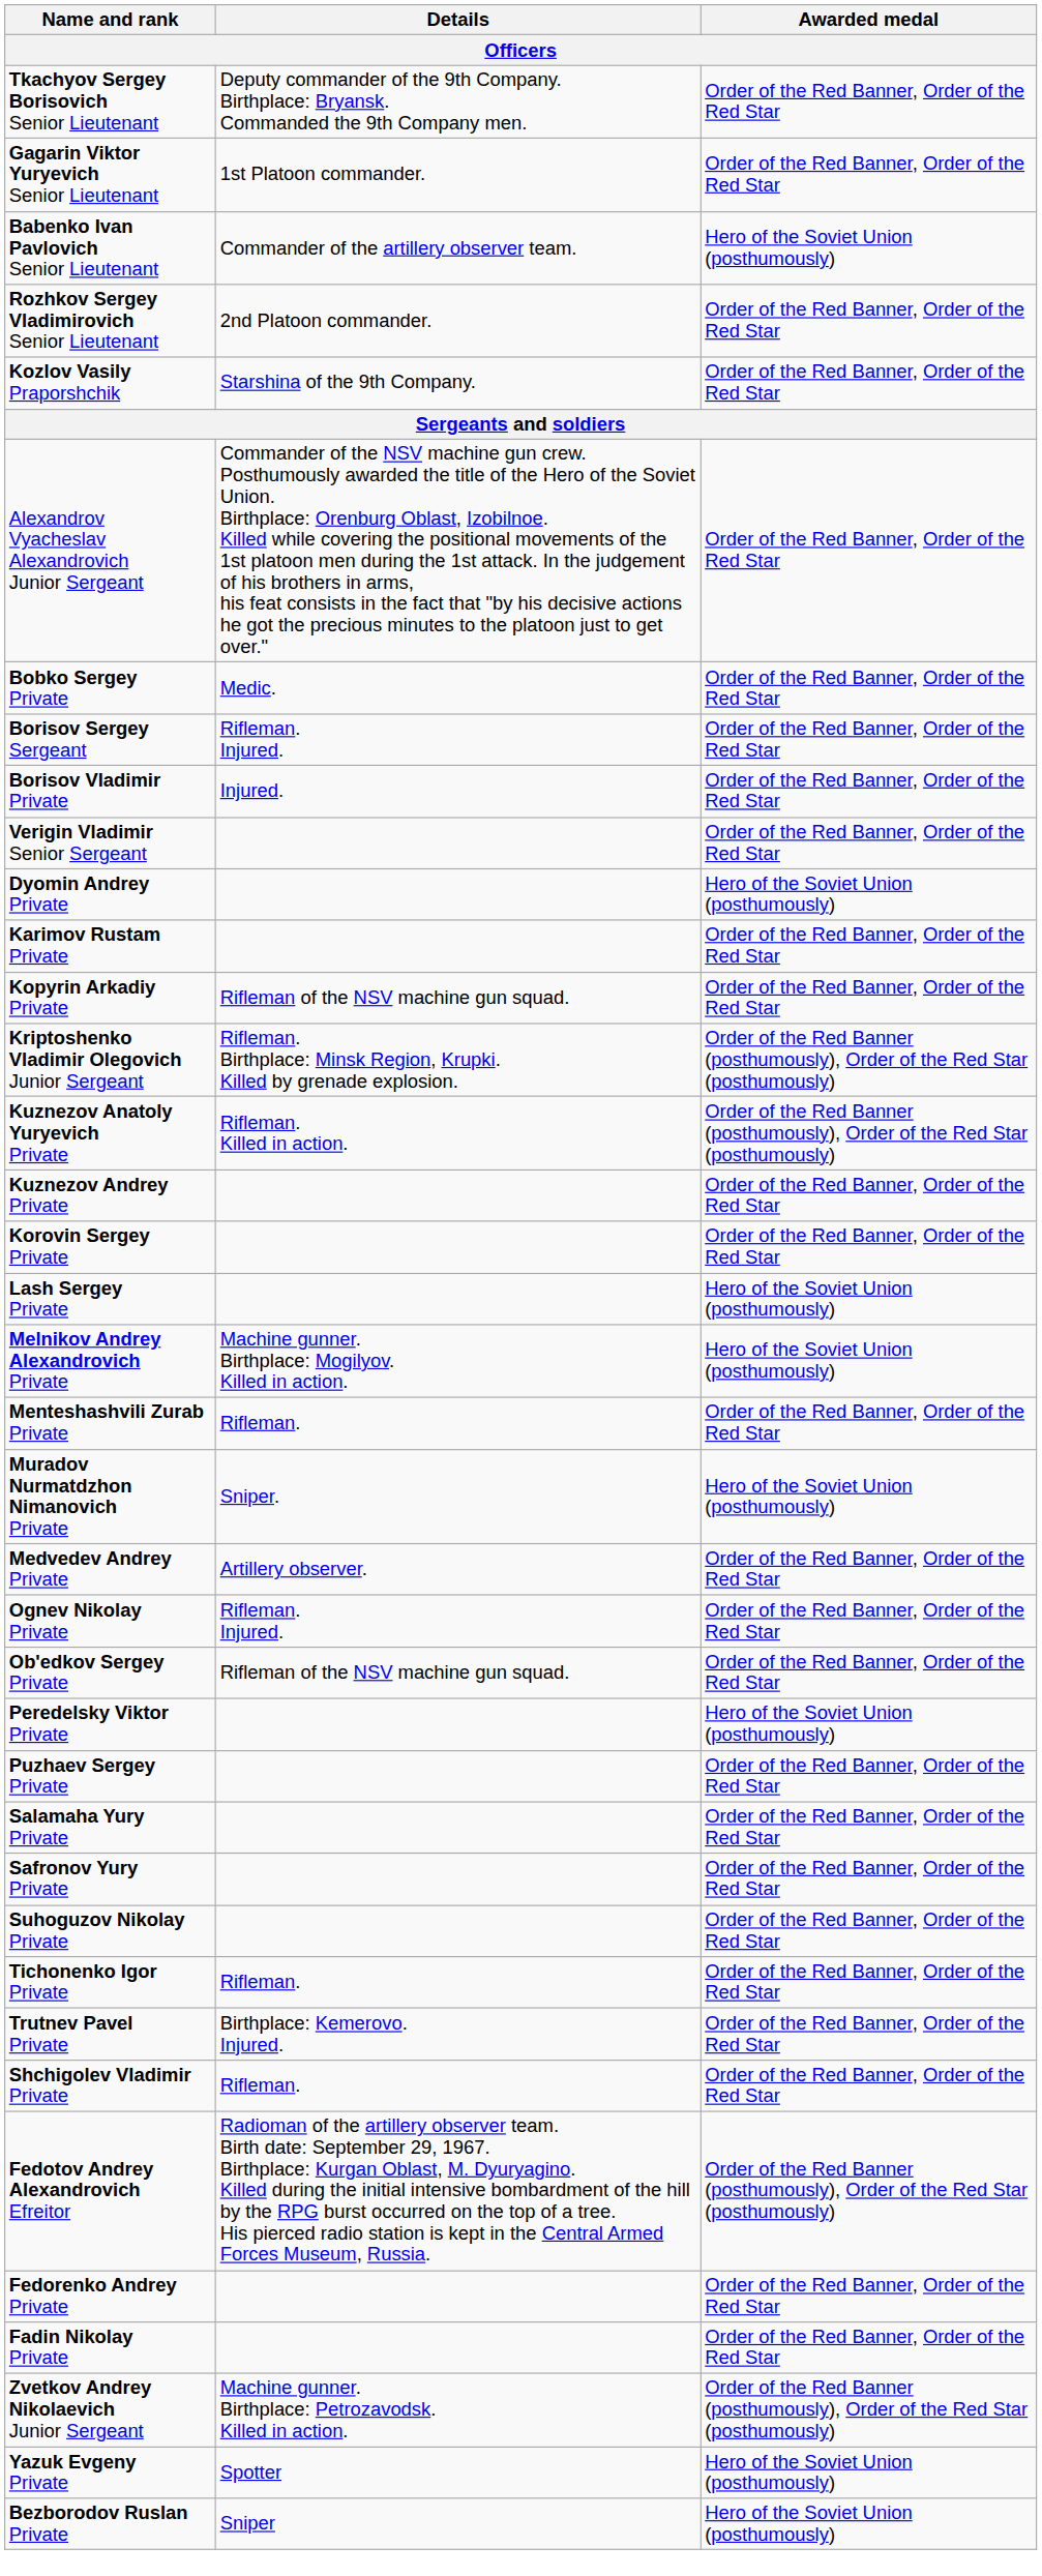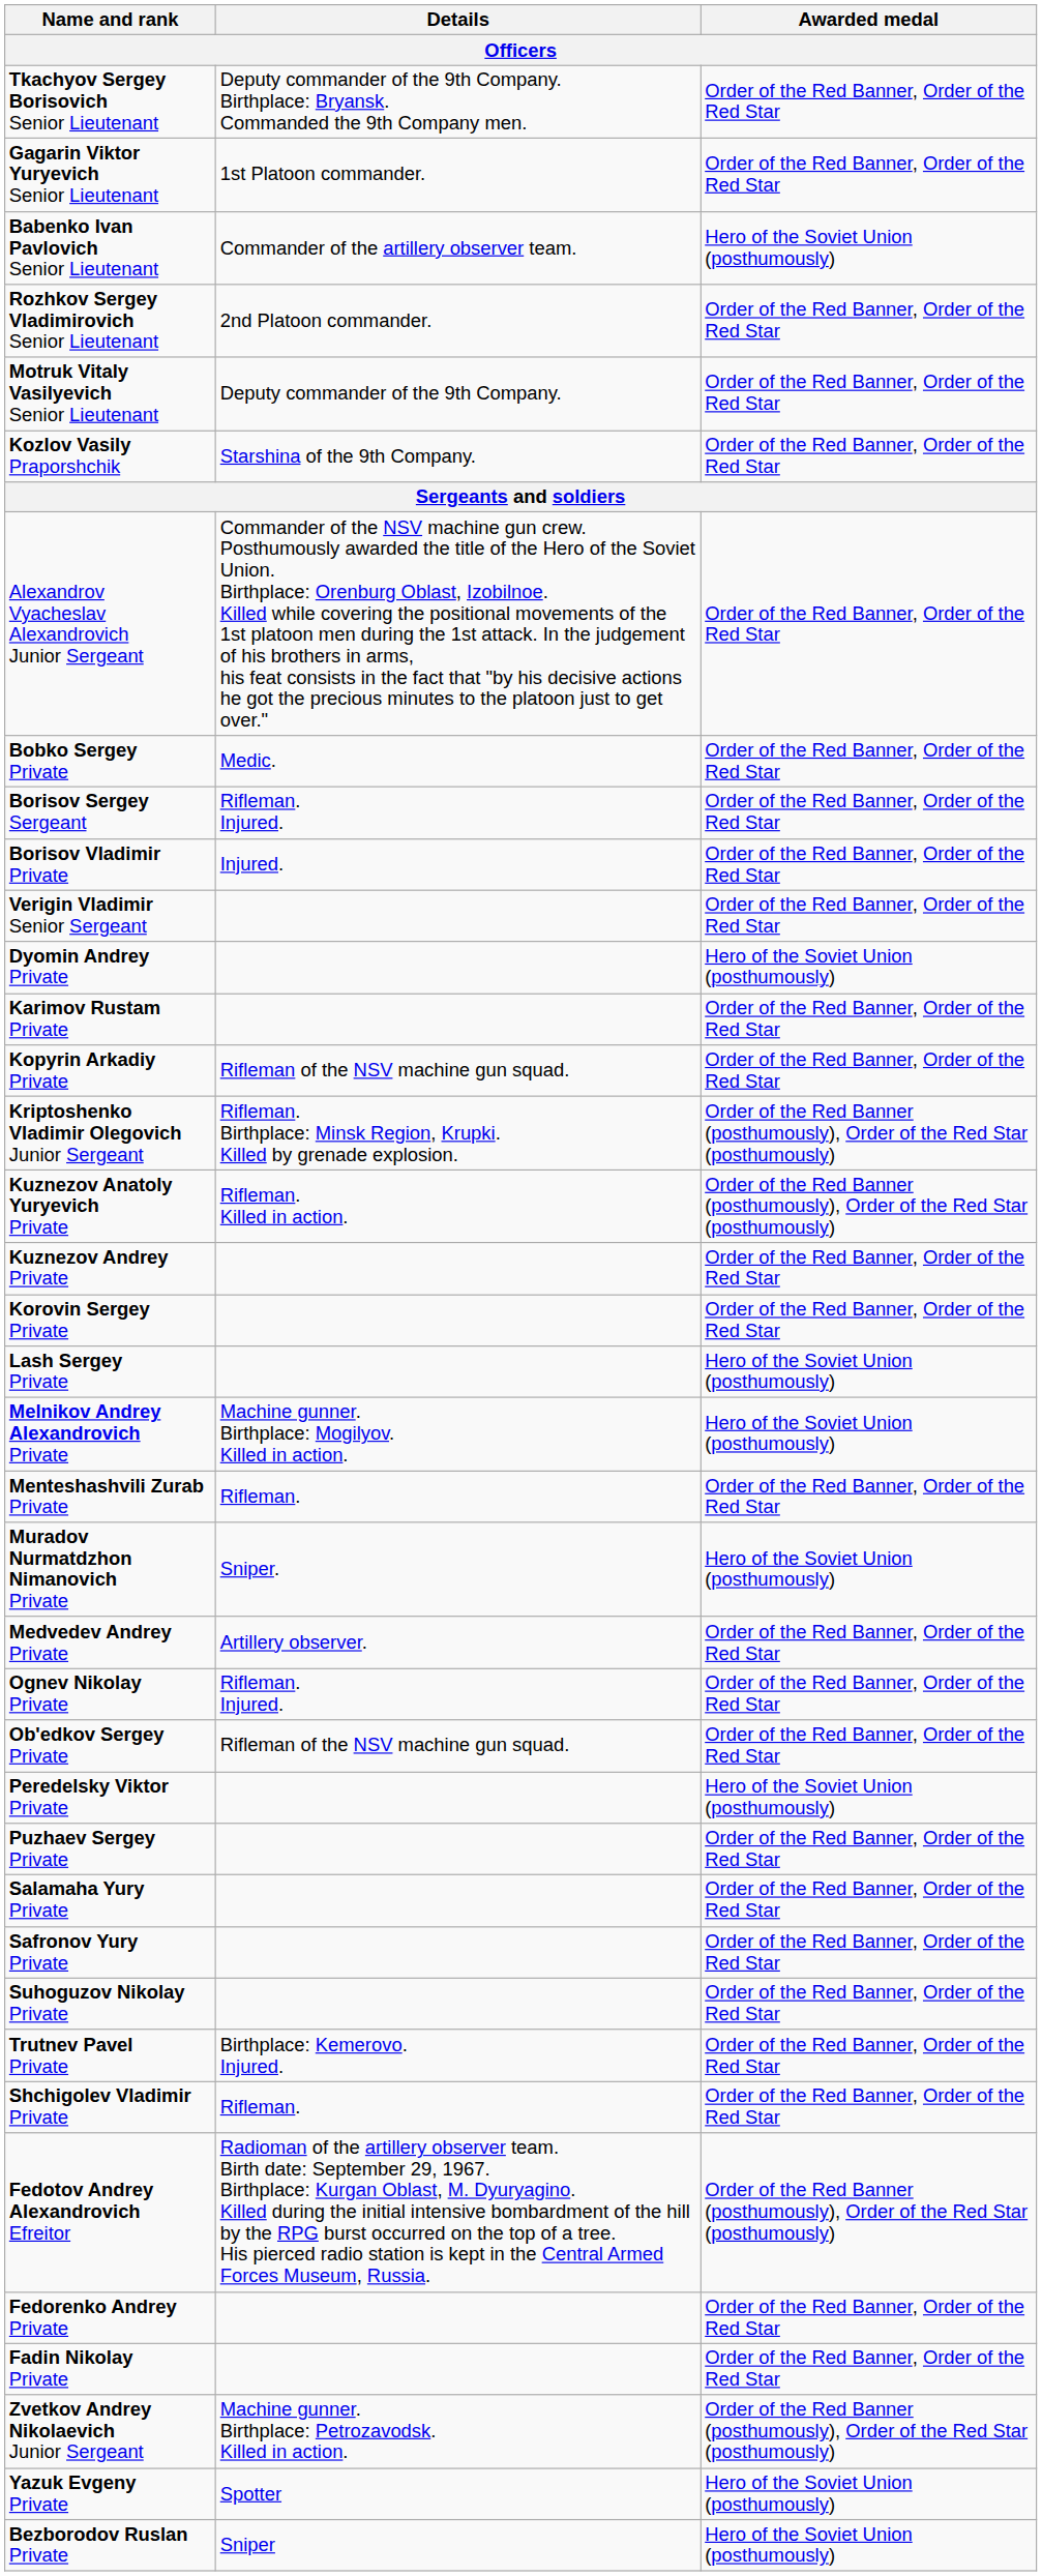+ row: Motruk Vitaly Vasilyevich Senior Lieutenant | Deputy commander of the 9th Company. | Order of the Red Banner, Order of the Red Star
- row: Tichonenko Igor Private | Rifleman. | Order of the Red Banner, Order of the Red Star
